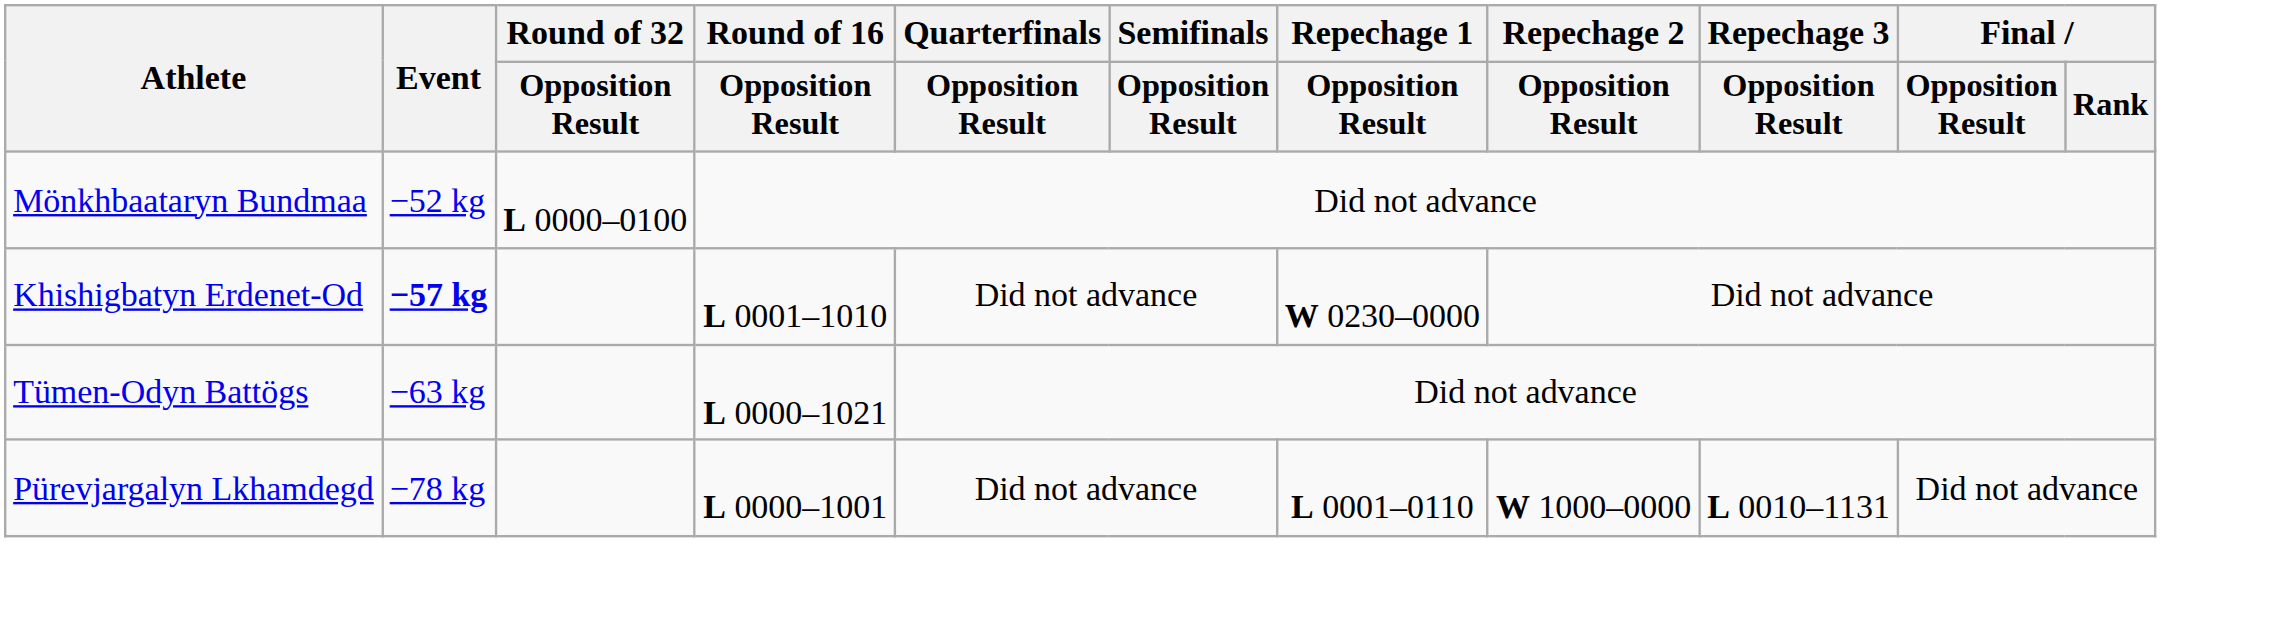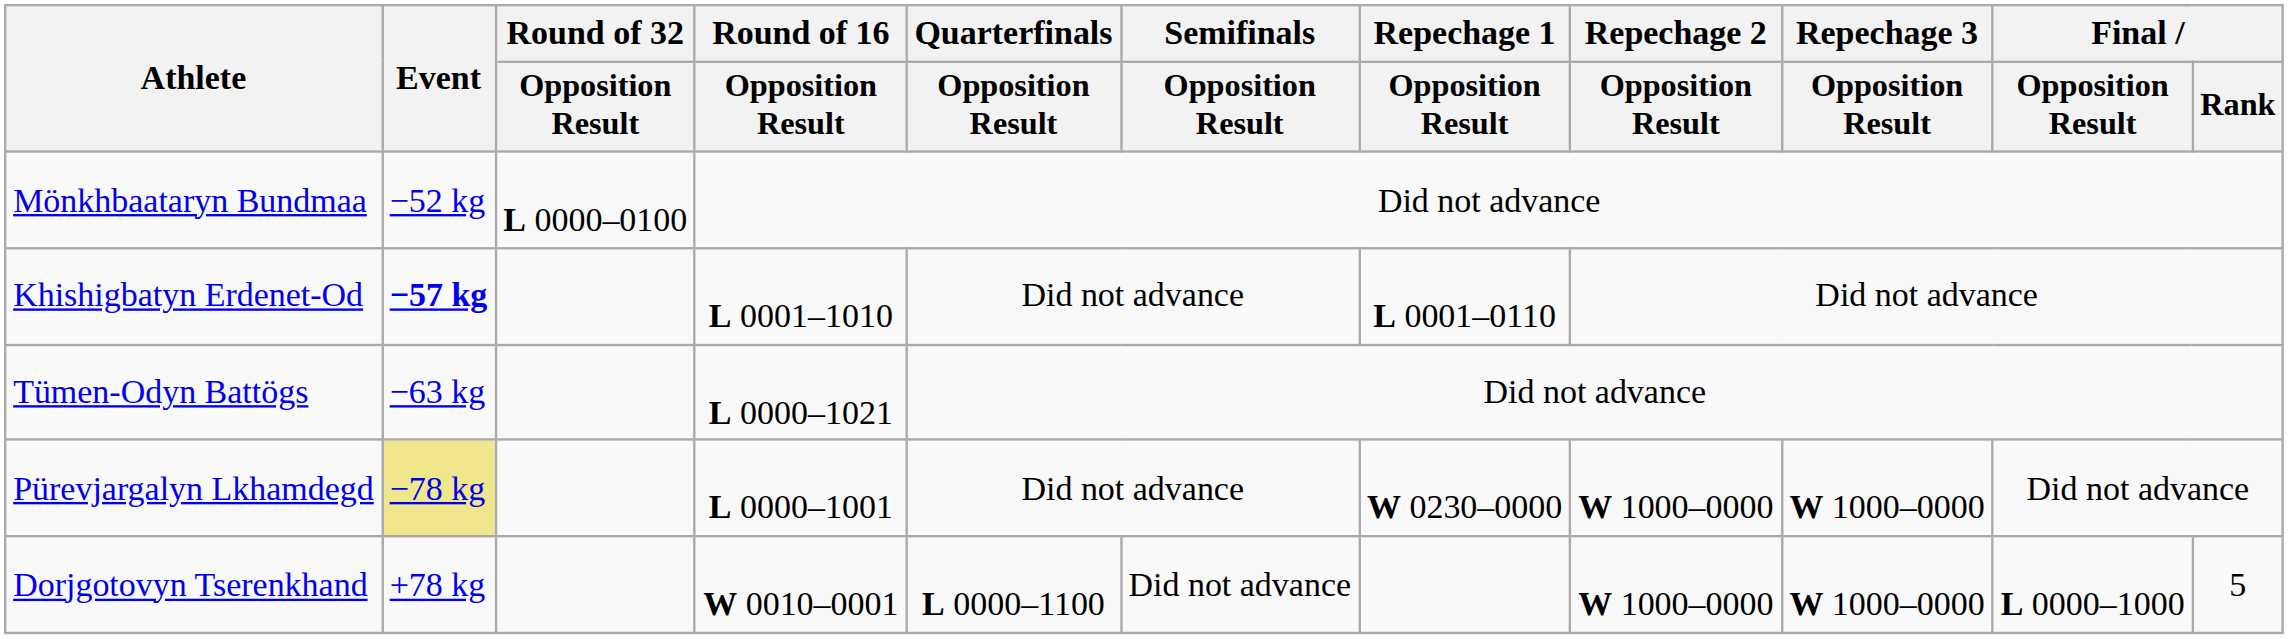Khishigbatyn Erdenet-Od | Repechage 1 / Opposition Result: W 0230–0000 -> L 0001–0110
Pürevjargalyn Lkhamdegd | Event: no background -> khaki background
Pürevjargalyn Lkhamdegd | Repechage 1 / Opposition Result: L 0001–0110 -> W 0230–0000
Pürevjargalyn Lkhamdegd | Repechage 3 / Opposition Result: L 0010–1131 -> W 1000–0000
+ row: Dorjgotovyn Tserenkhand | +78 kg | W 0010–0001 | L 0000–1100 | Did not advance | W 1000–0000 | W 1000–0000 | L 0000–1000 | 5
